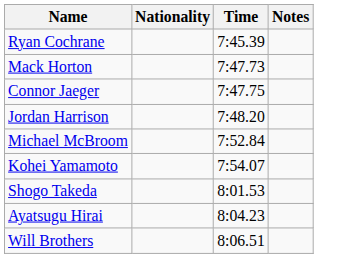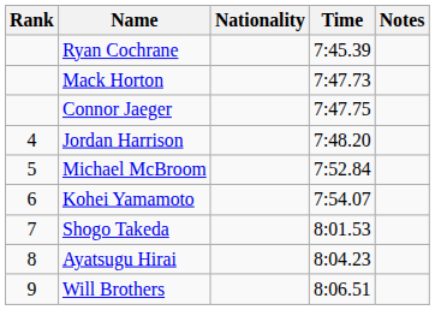+ column: Rank | 4 | 5 | 6 | 7 | 8 | 9
